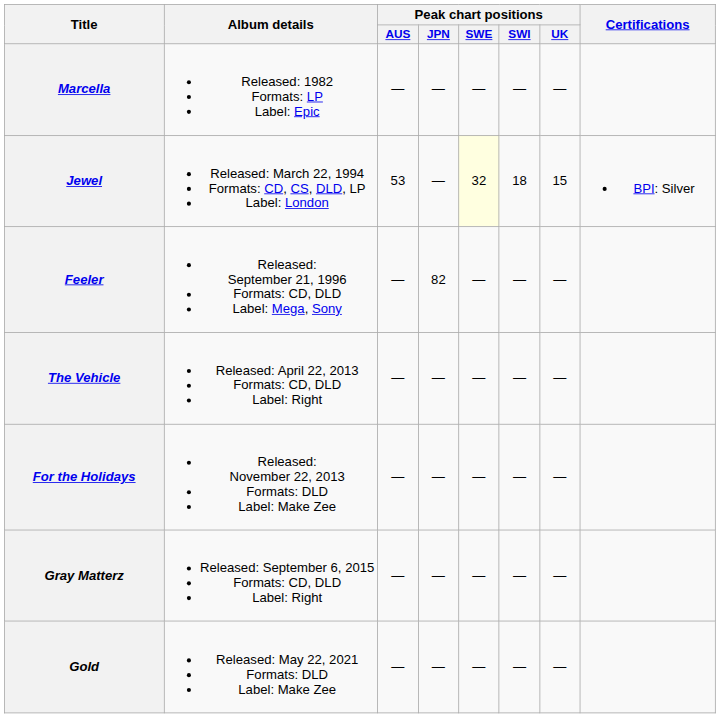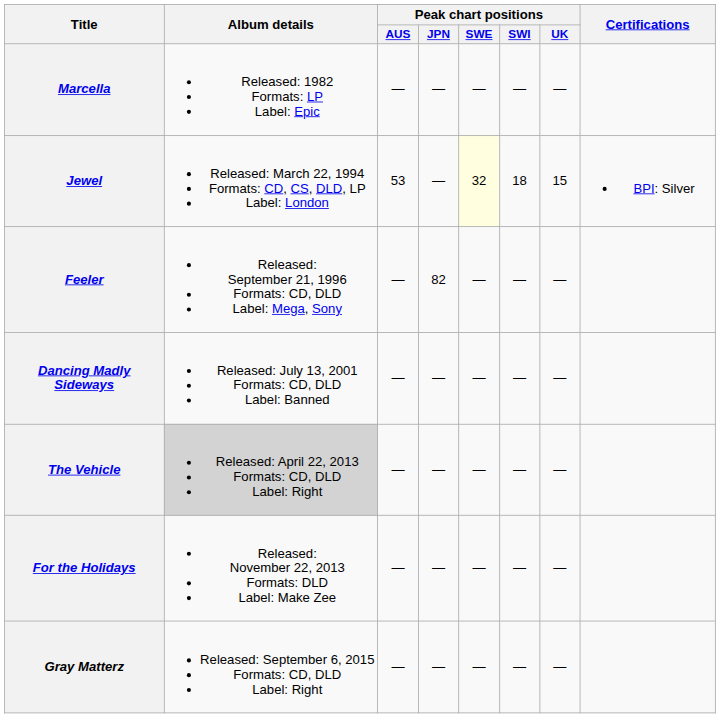+ row: Dancing Madly Sideways | Released: July 13, 2001 Formats: CD, DLD Label: Banned | — | — | — | — | —
The Vehicle | Album details: no background -> lightgrey background
- row: Gold | Released: May 22, 2021 Formats: DLD Label: Make Zee | — | — | — | — | —
